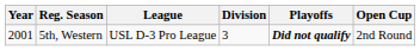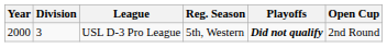columns swapped: Division <-> Reg. Season
USL D-3 Pro League | Year: 2001 -> 2000
